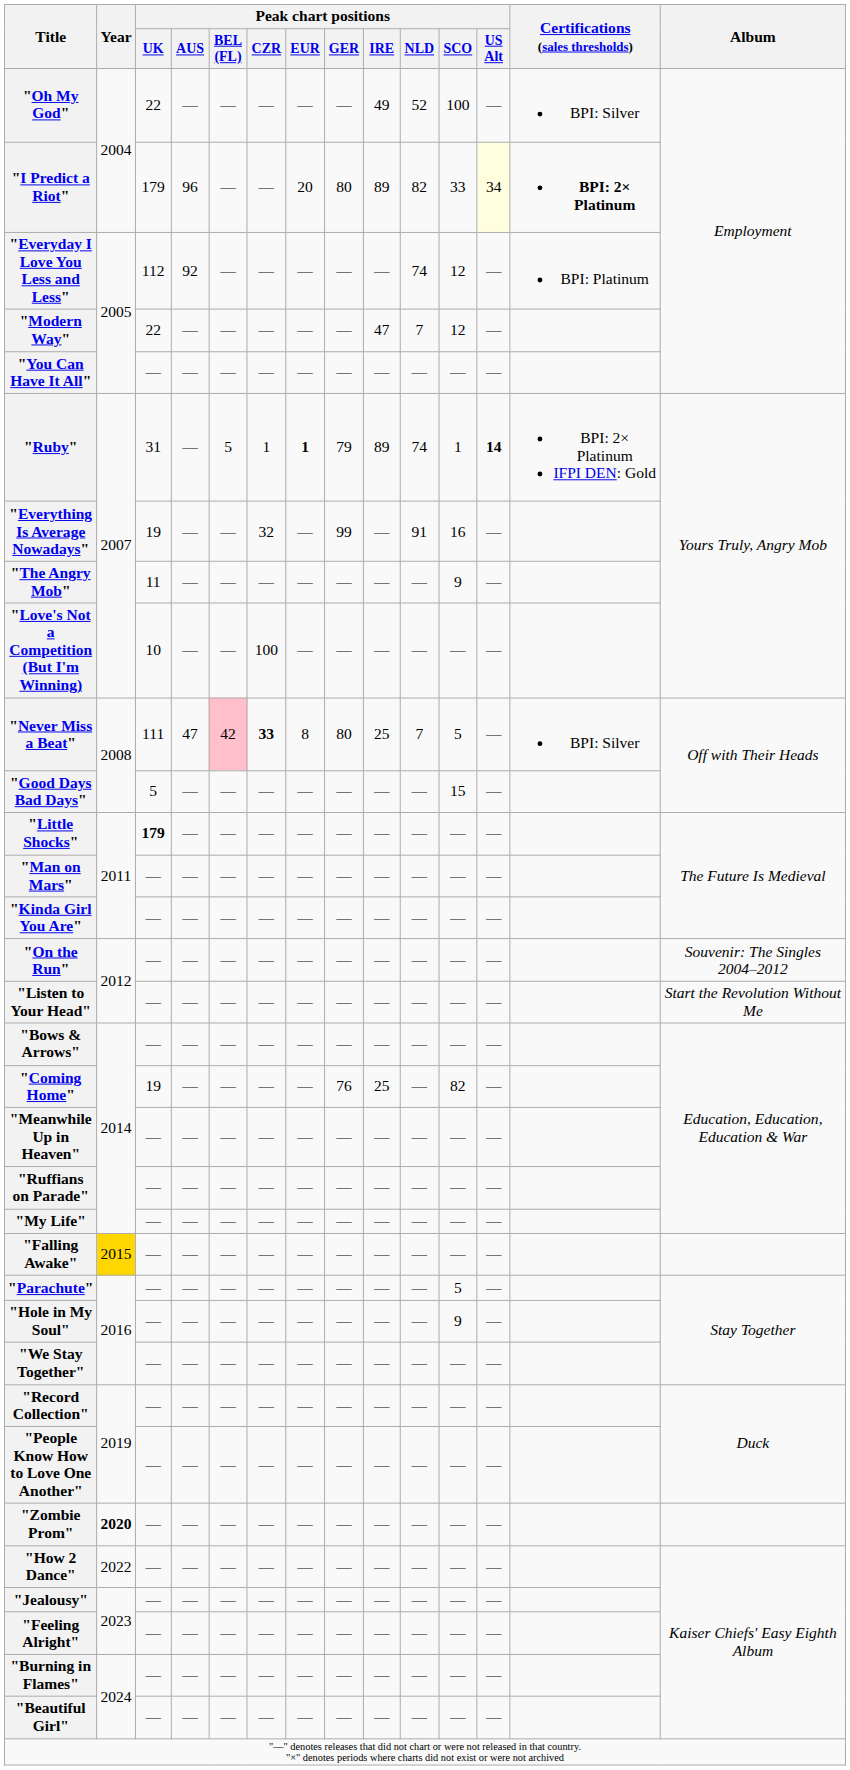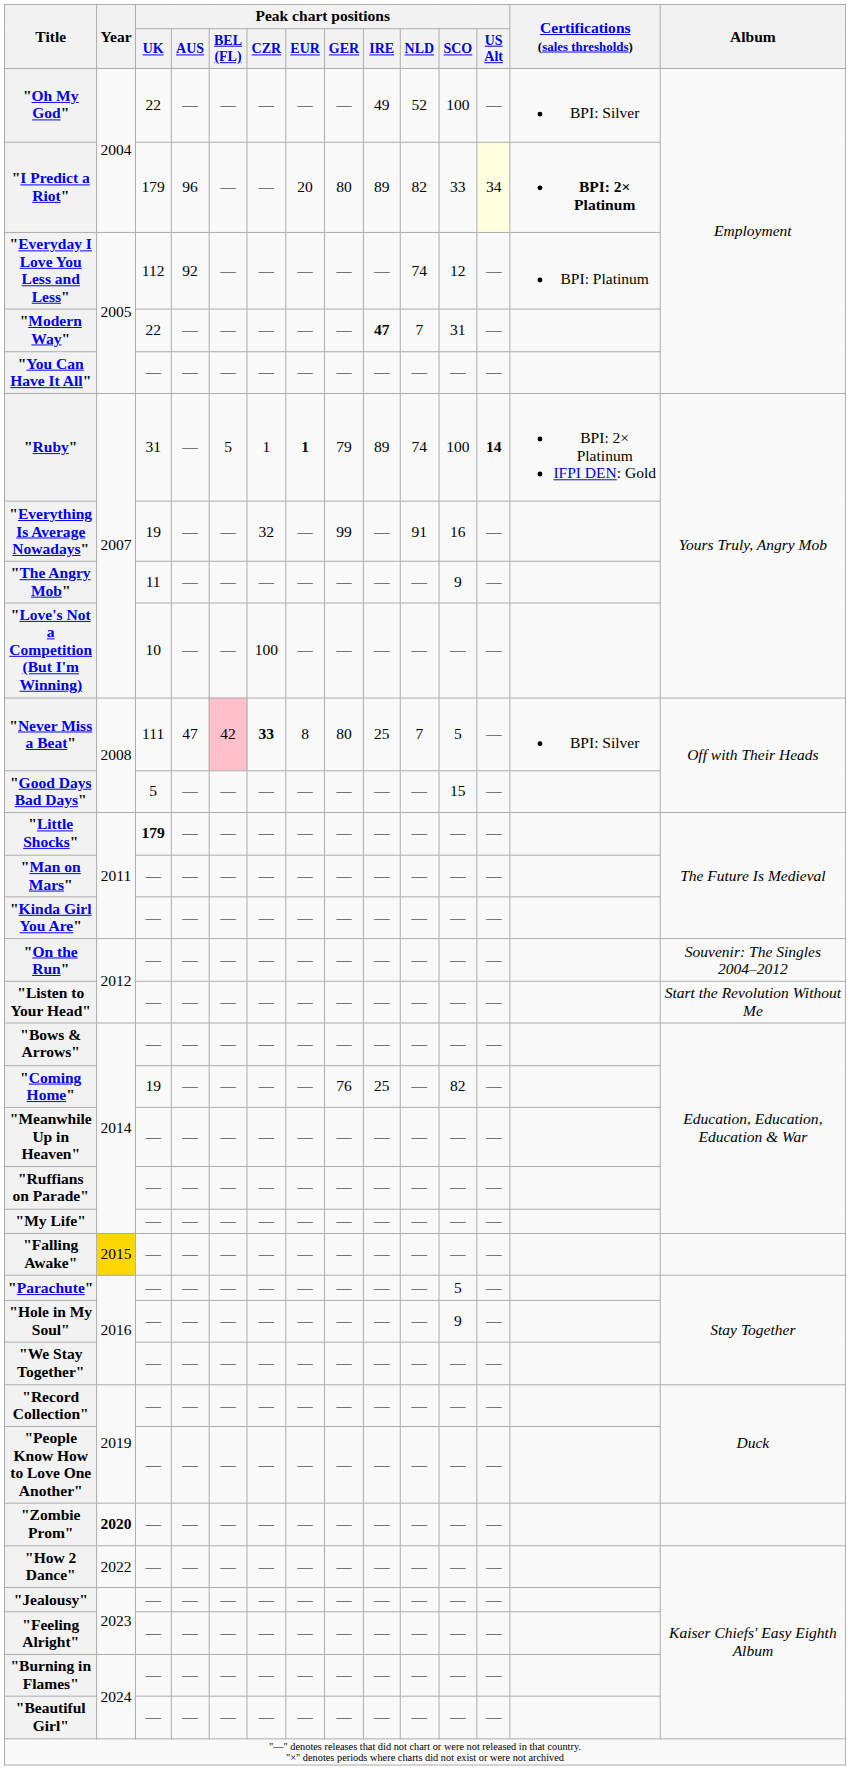"Modern Way" | Peak chart positions / IRE: normal -> bold
"Modern Way" | Peak chart positions / SCO: 12 -> 31
"Ruby" | Peak chart positions / SCO: 1 -> 100
